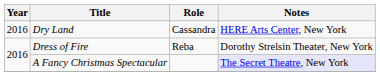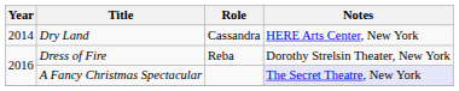Dry Land | Year: 2016 -> 2014
